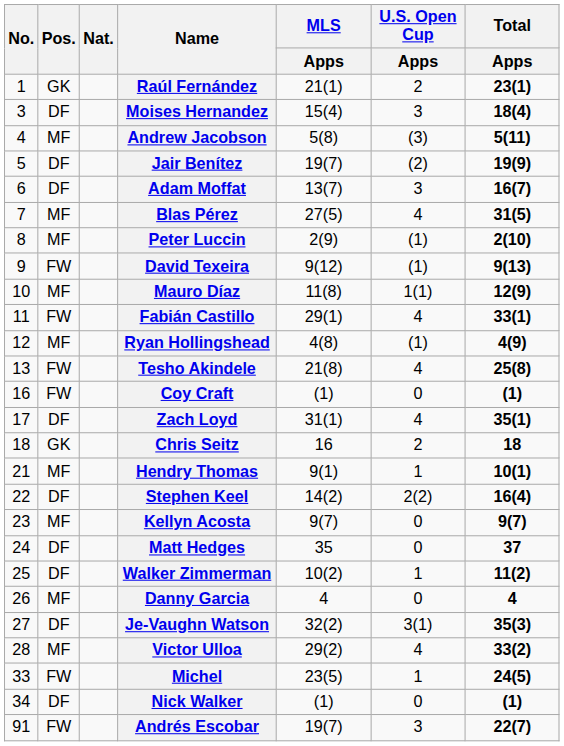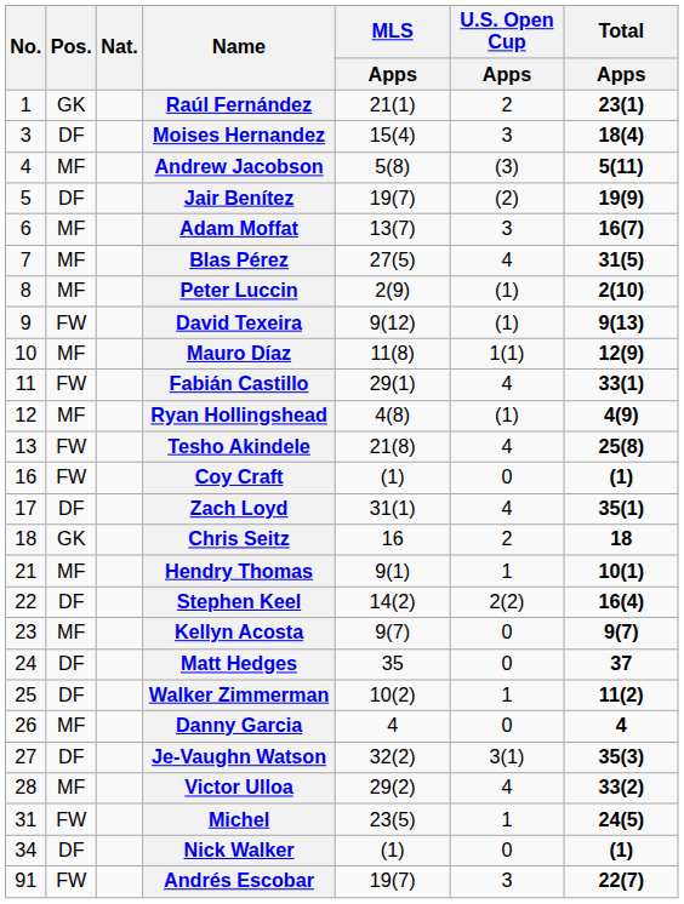Adam Moffat | Pos.: DF -> MF
Michel | No.: 33 -> 31
